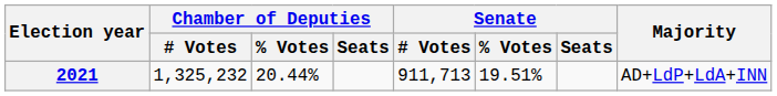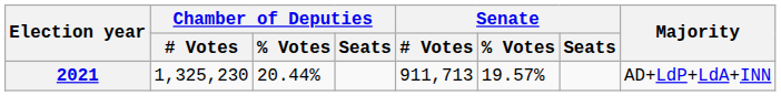2021 | Chamber of Deputies / # Votes: 1,325,232 -> 1,325,230
2021 | Senate / % Votes: 19.51% -> 19.57%
